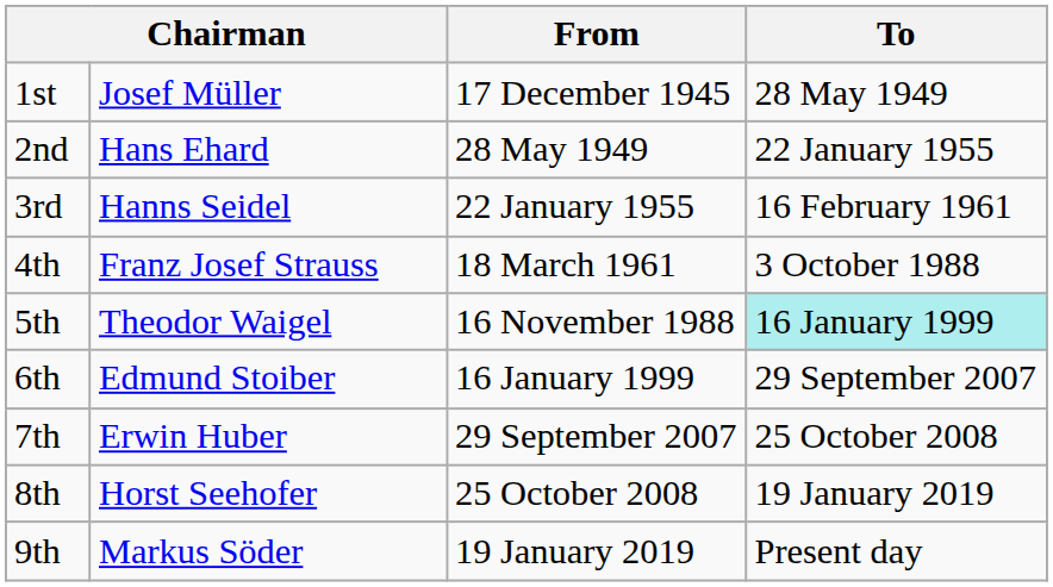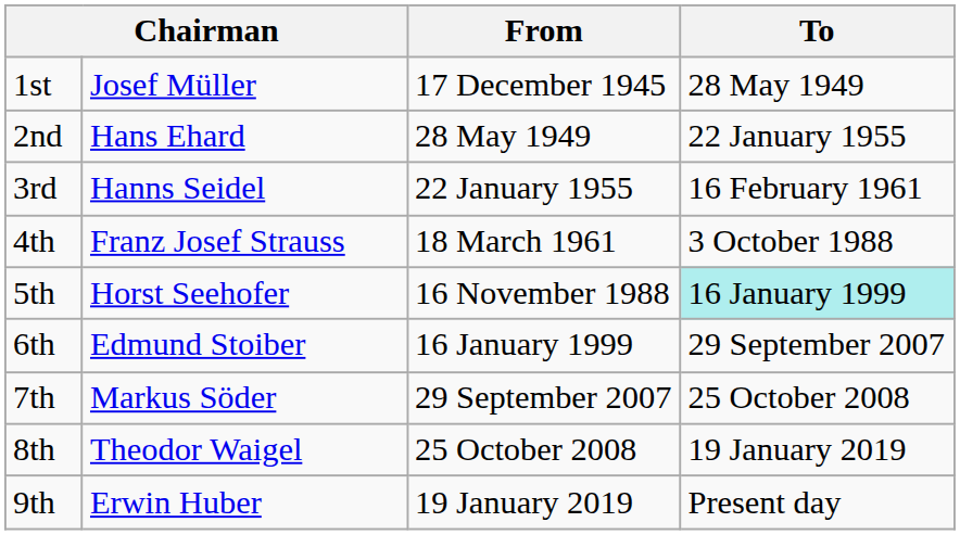5th | column 2: Theodor Waigel -> Horst Seehofer
7th | column 2: Erwin Huber -> Markus Söder
8th | column 2: Horst Seehofer -> Theodor Waigel
9th | column 2: Markus Söder -> Erwin Huber
